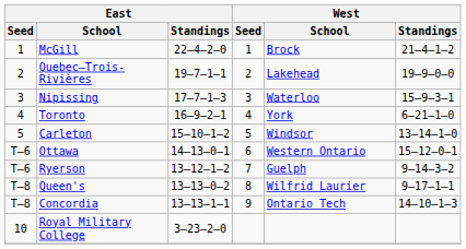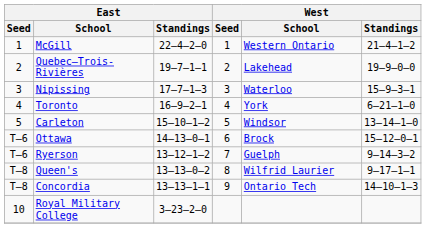McGill | West / School: Brock -> Western Ontario
Ottawa | West / School: Western Ontario -> Brock
